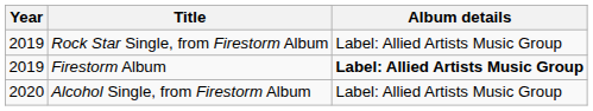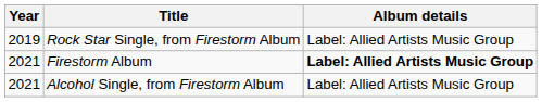Firestorm Album | Year: 2019 -> 2021
Alcohol Single, from Firestorm Album | Year: 2020 -> 2021
